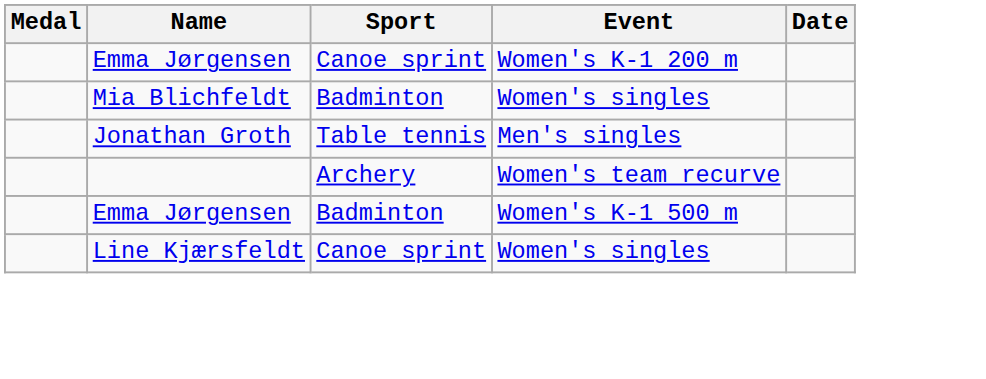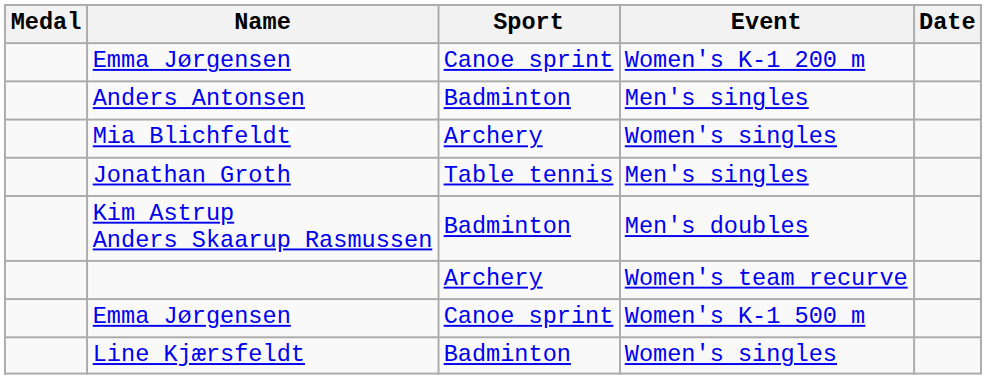+ row: Anders Antonsen | Badminton | Men's singles
Mia Blichfeldt | Sport: Badminton -> Archery
+ row: Kim Astrup Anders Skaarup Rasmussen | Badminton | Men's doubles
Emma Jørgensen / Women's K-1 500 m | Sport: Badminton -> Canoe sprint
Line Kjærsfeldt | Sport: Canoe sprint -> Badminton
